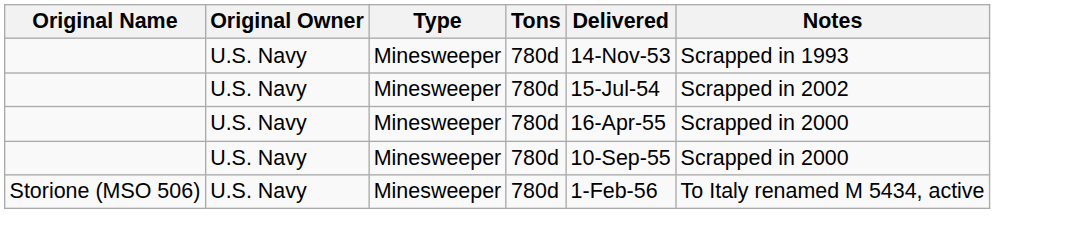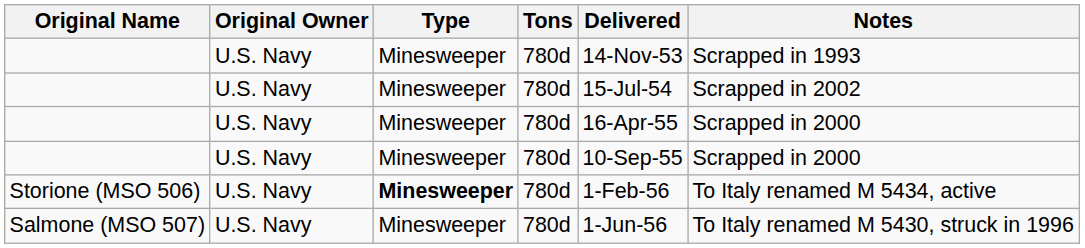Storione (MSO 506) | Type: normal -> bold
+ row: Salmone (MSO 507) | U.S. Navy | Minesweeper | 780d | 1-Jun-56 | To Italy renamed M 5430, struck in 1996
